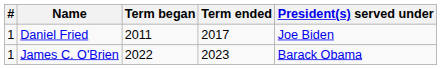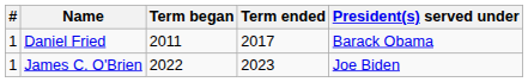Daniel Fried | President(s) served under: Joe Biden -> Barack Obama
James C. O'Brien | President(s) served under: Barack Obama -> Joe Biden
